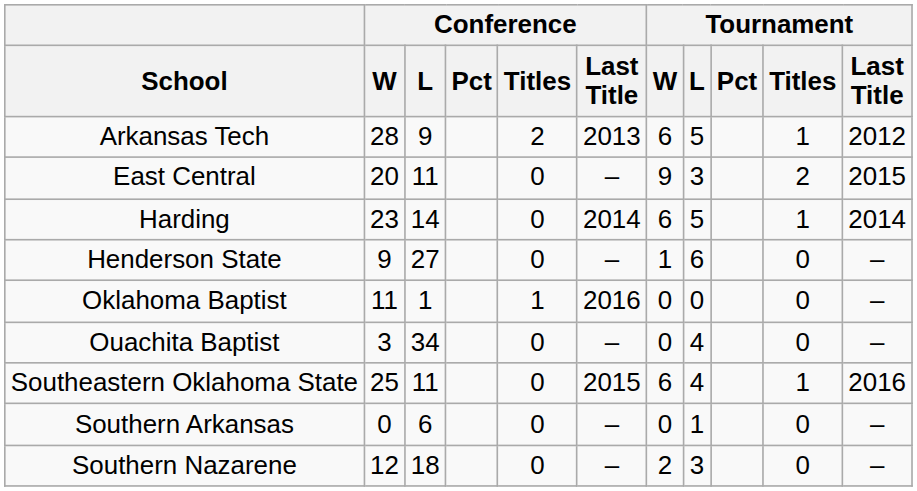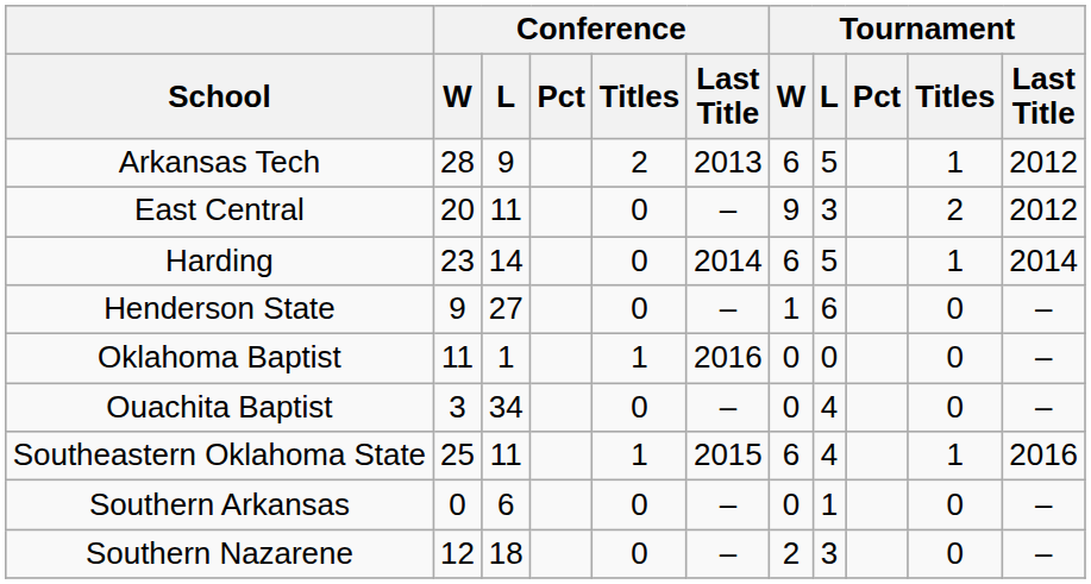East Central | Tournament / Last Title: 2015 -> 2012
Southeastern Oklahoma State | Conference / Titles: 0 -> 1
